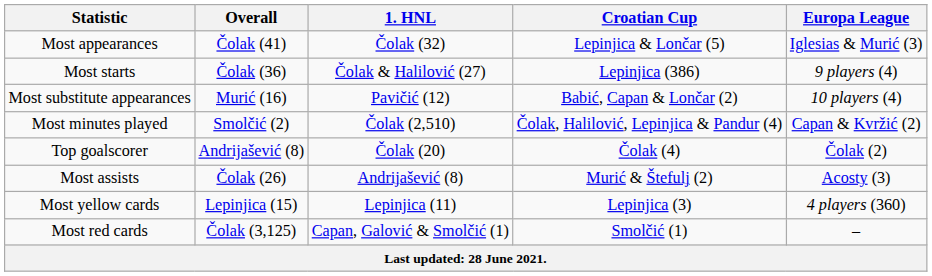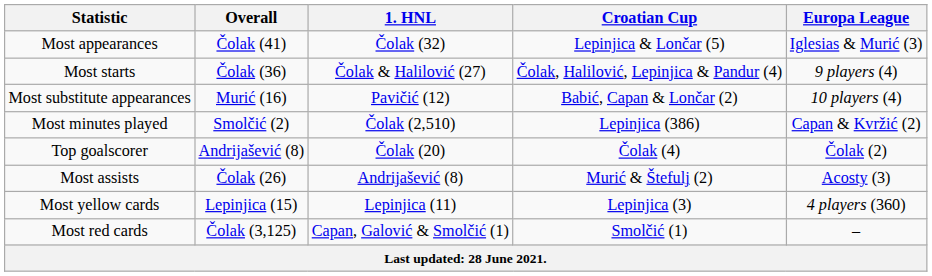Most starts | Croatian Cup: Lepinjica (386) -> Čolak, Halilović, Lepinjica & Pandur (4)
Most minutes played | Croatian Cup: Čolak, Halilović, Lepinjica & Pandur (4) -> Lepinjica (386)
